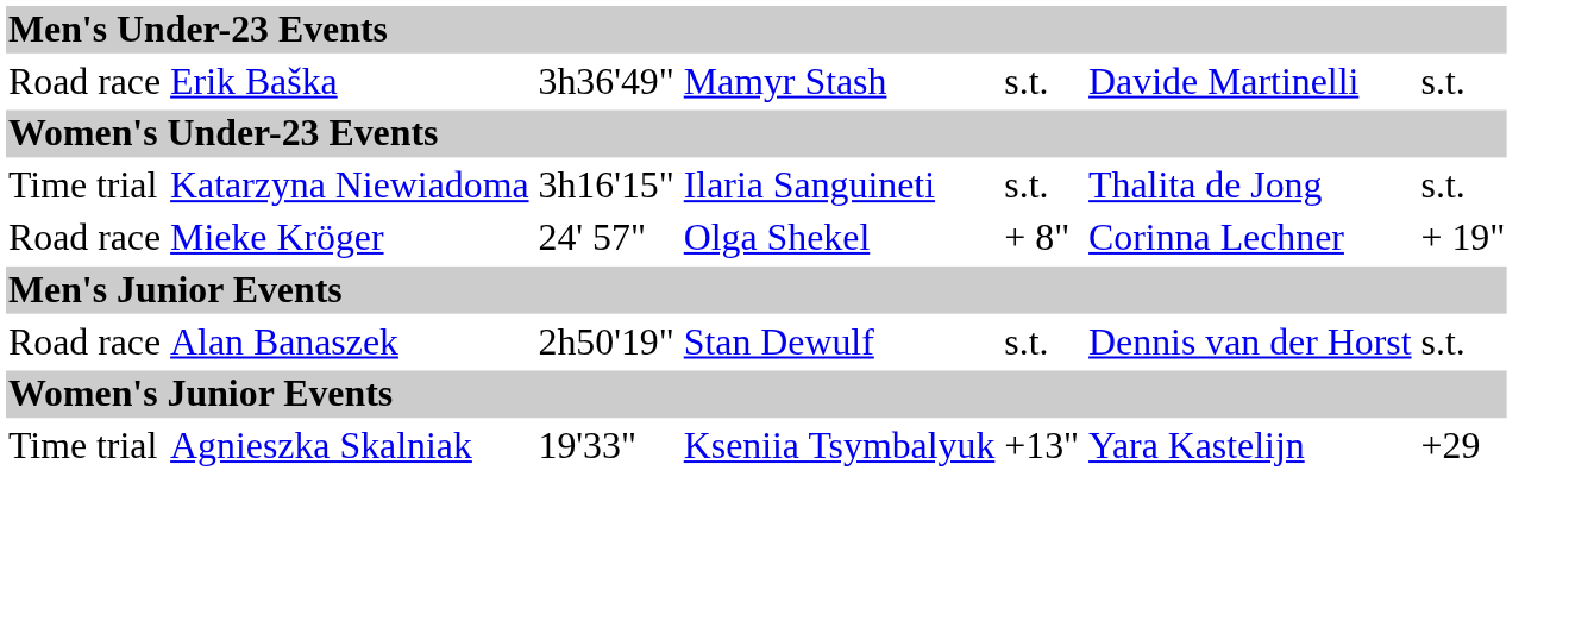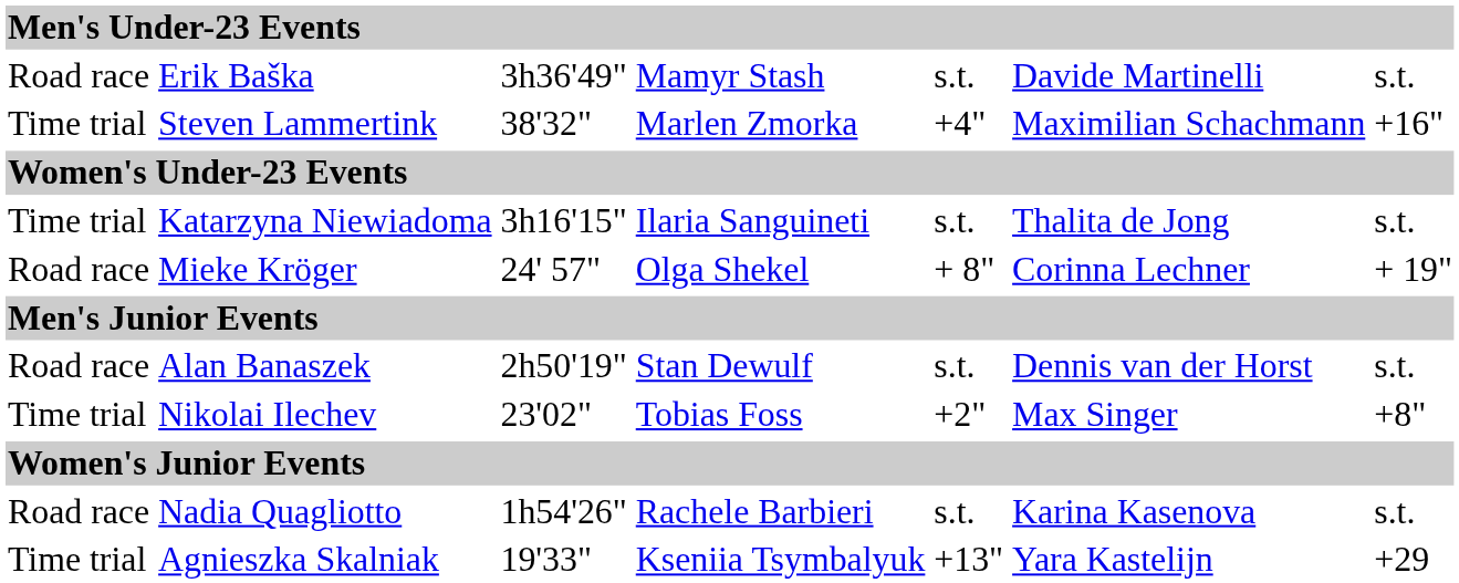+ row: Time trial | Steven Lammertink | 38'32" | Marlen Zmorka | +4" | Maximilian Schachmann | +16"
+ row: Time trial | Nikolai Ilechev | 23'02" | Tobias Foss | +2" | Max Singer | +8"
+ row: Road race | Nadia Quagliotto | 1h54'26" | Rachele Barbieri | s.t. | Karina Kasenova | s.t.
